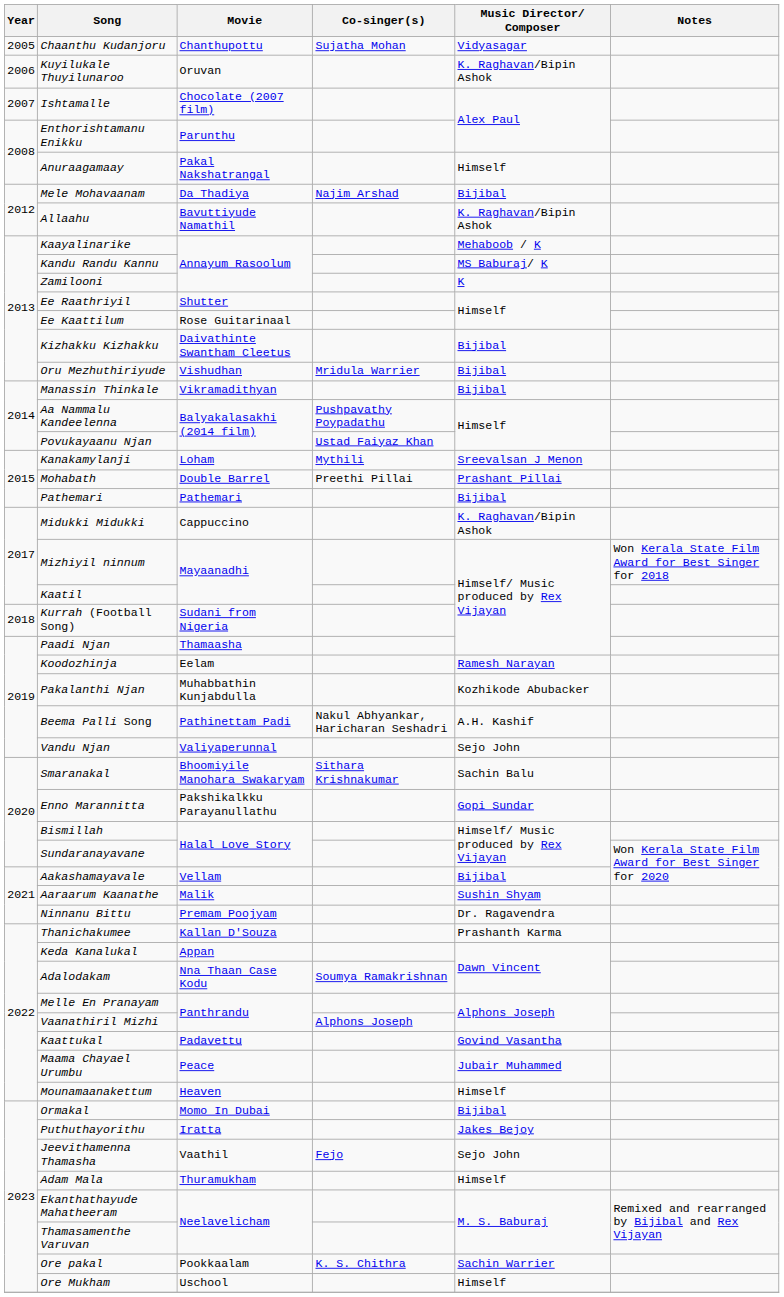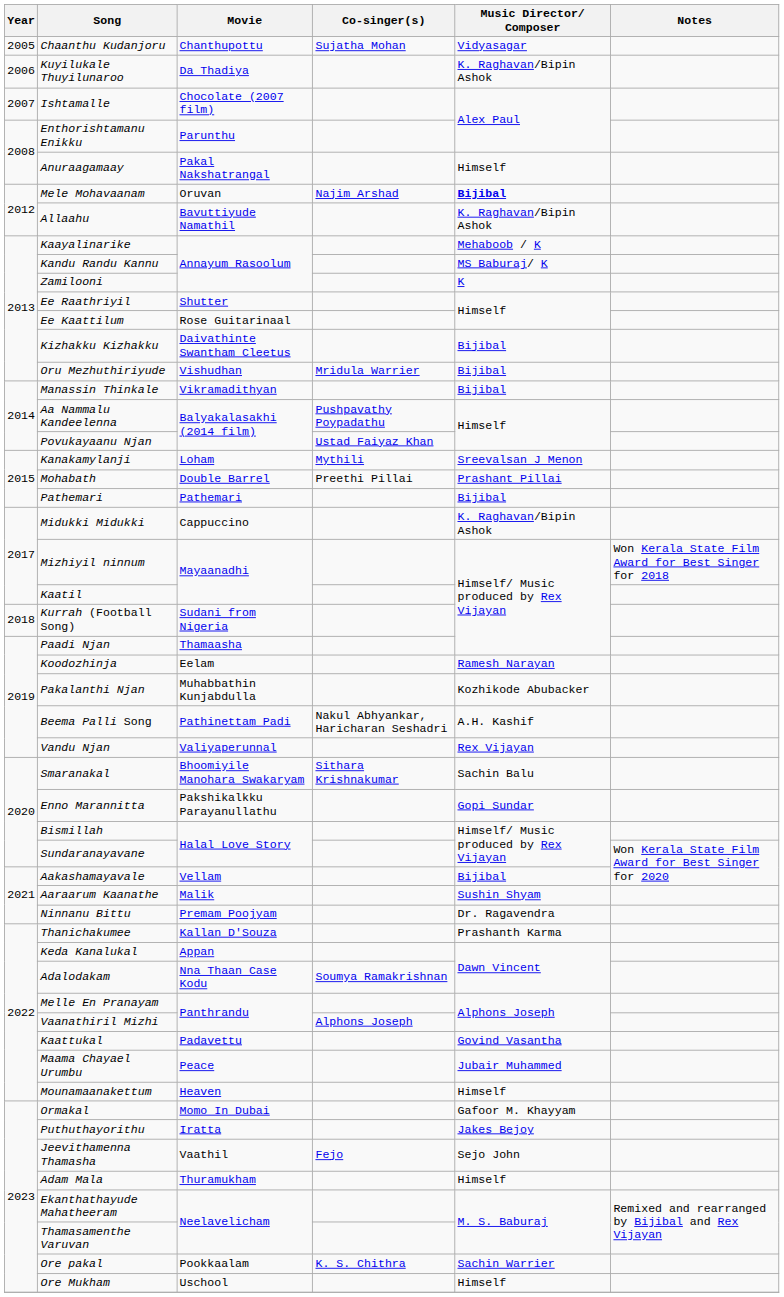Kuyilukale Thuyilunaroo | Movie: Oruvan -> Da Thadiya
Mele Mohavaanam | Movie: Da Thadiya -> Oruvan
Mele Mohavaanam | Music Director/ Composer: normal -> bold
Vandu Njan | Music Director/ Composer: Sejo John -> Rex Vijayan
Ormakal | Music Director/ Composer: Bijibal -> Gafoor M. Khayyam
